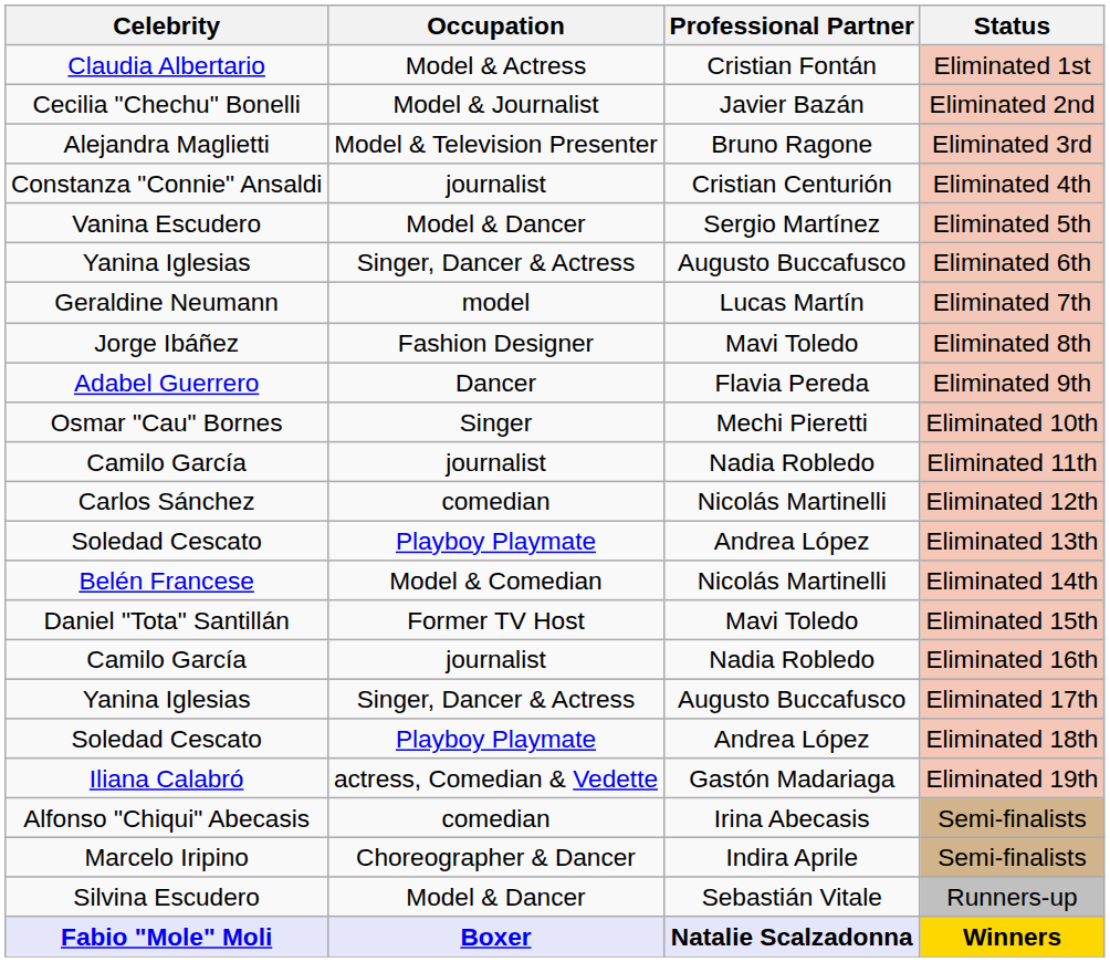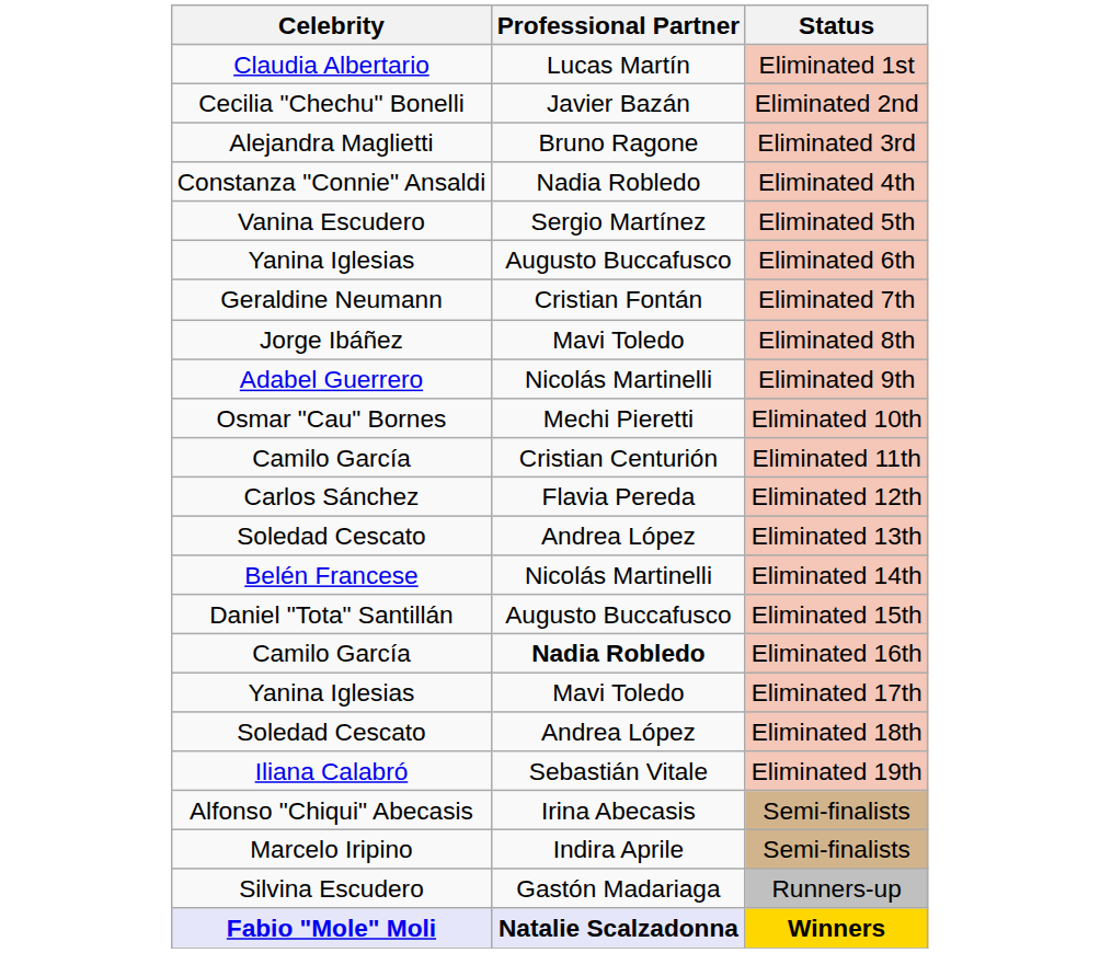- column: Occupation | Model & Actress | Model & Journalist | Model & Television Presenter | journalist | Model & Dancer | Singer, Dancer & Actress | model | Fashion Designer | Dancer | Singer | journalist | comedian | Playboy Playmate | Model & Comedian | Former TV Host | journalist | Singer, Dancer & Actress | Playboy Playmate | actress, Comedian & Vedette | comedian | Choreographer & Dancer | Model & Dancer | Boxer
Eliminated 1st | Professional Partner: Cristian Fontán -> Lucas Martín
Eliminated 4th | Professional Partner: Cristian Centurión -> Nadia Robledo
Eliminated 7th | Professional Partner: Lucas Martín -> Cristian Fontán
Eliminated 9th | Professional Partner: Flavia Pereda -> Nicolás Martinelli
Eliminated 11th | Professional Partner: Nadia Robledo -> Cristian Centurión
Eliminated 12th | Professional Partner: Nicolás Martinelli -> Flavia Pereda
Eliminated 15th | Professional Partner: Mavi Toledo -> Augusto Buccafusco
Eliminated 16th | Professional Partner: normal -> bold
Eliminated 17th | Professional Partner: Augusto Buccafusco -> Mavi Toledo
Eliminated 19th | Professional Partner: Gastón Madariaga -> Sebastián Vitale
Runners-up | Professional Partner: Sebastián Vitale -> Gastón Madariaga
